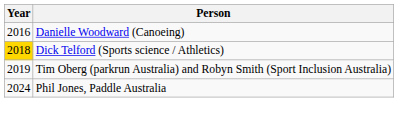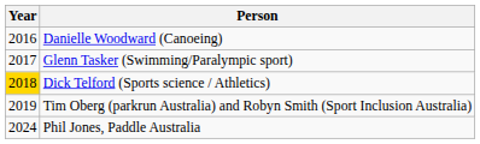+ row: 2017 | Glenn Tasker (Swimming/Paralympic sport)
